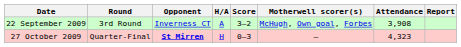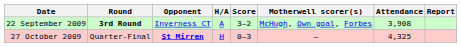22 September 2009 | Round: normal -> bold
27 October 2009 | Attendance: 4,323 -> 4,325
